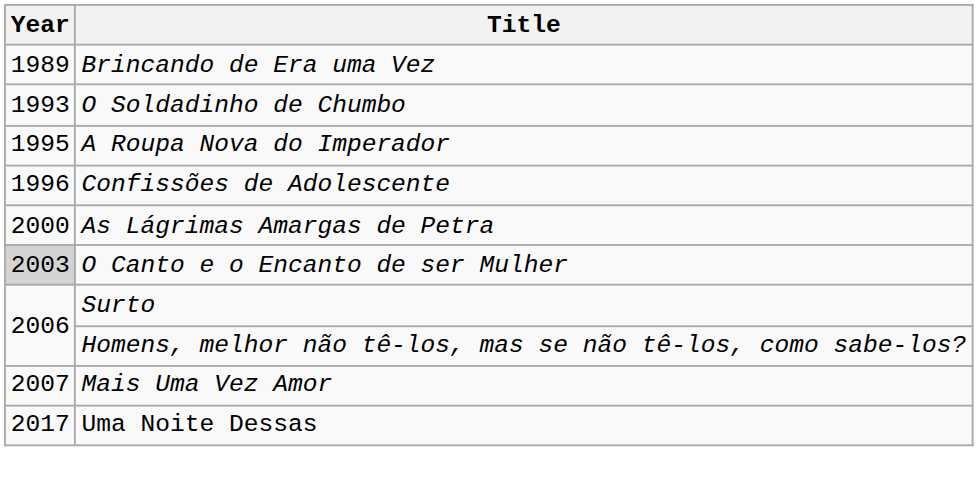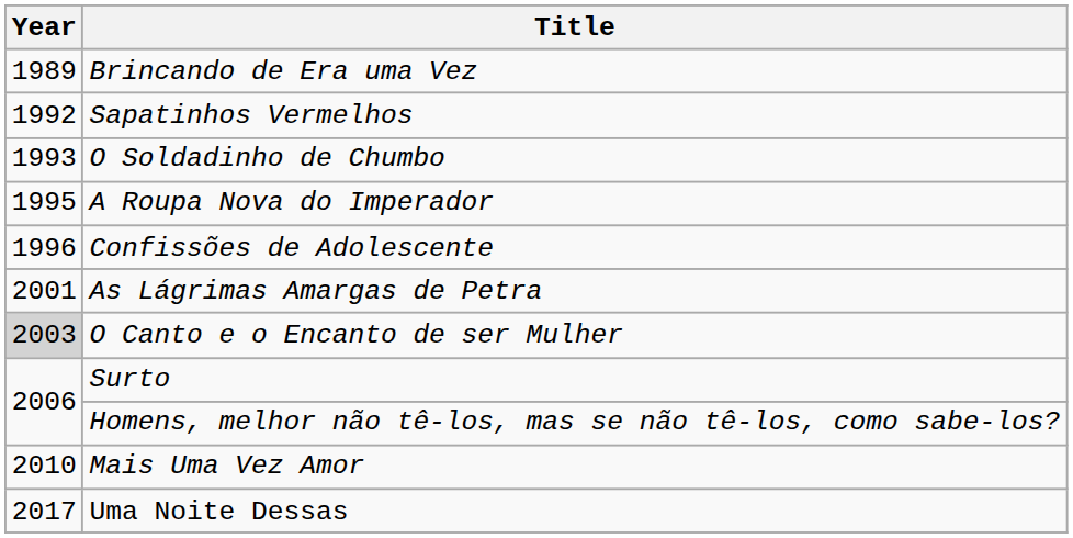+ row: 1992 | Sapatinhos Vermelhos
As Lágrimas Amargas de Petra | Year: 2000 -> 2001
Mais Uma Vez Amor | Year: 2007 -> 2010
